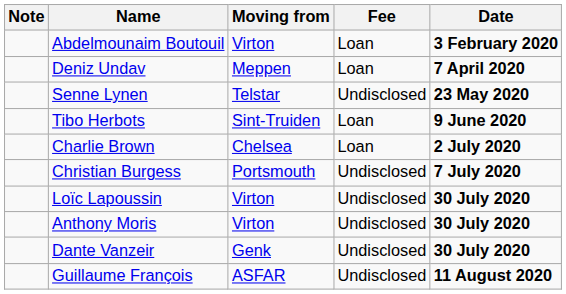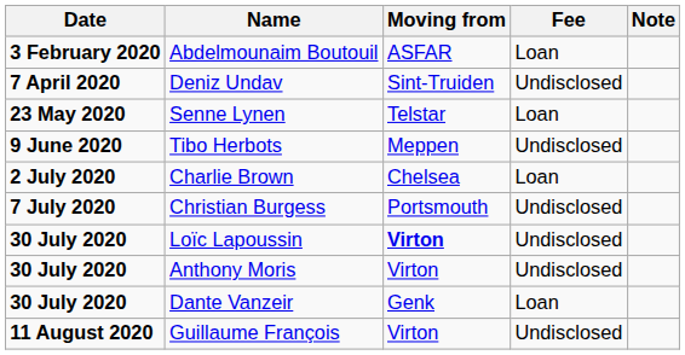columns swapped: Date <-> Note
Abdelmounaim Boutouil | Moving from: Virton -> ASFAR
Deniz Undav | Moving from: Meppen -> Sint-Truiden
Deniz Undav | Fee: Loan -> Undisclosed
Senne Lynen | Fee: Undisclosed -> Loan
Tibo Herbots | Moving from: Sint-Truiden -> Meppen
Tibo Herbots | Fee: Loan -> Undisclosed
Loïc Lapoussin | Moving from: normal -> bold
Dante Vanzeir | Fee: Undisclosed -> Loan
Guillaume François | Moving from: ASFAR -> Virton
